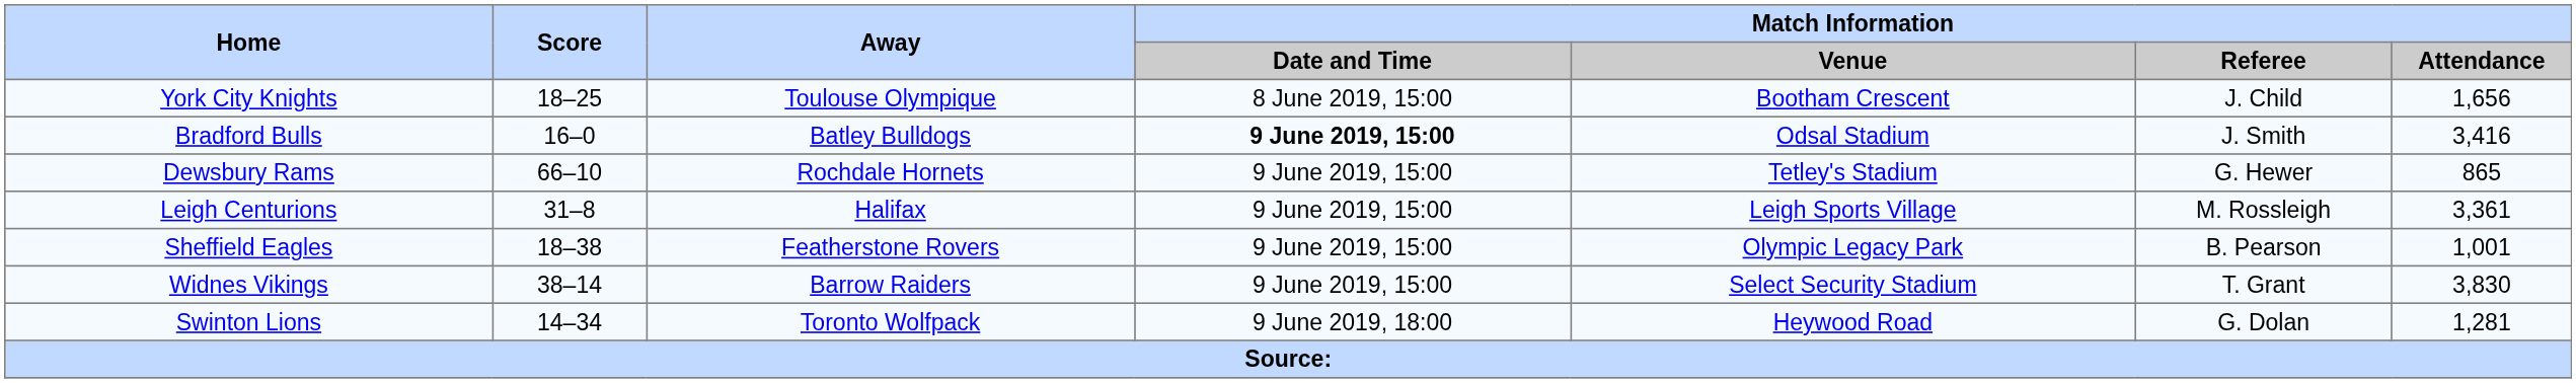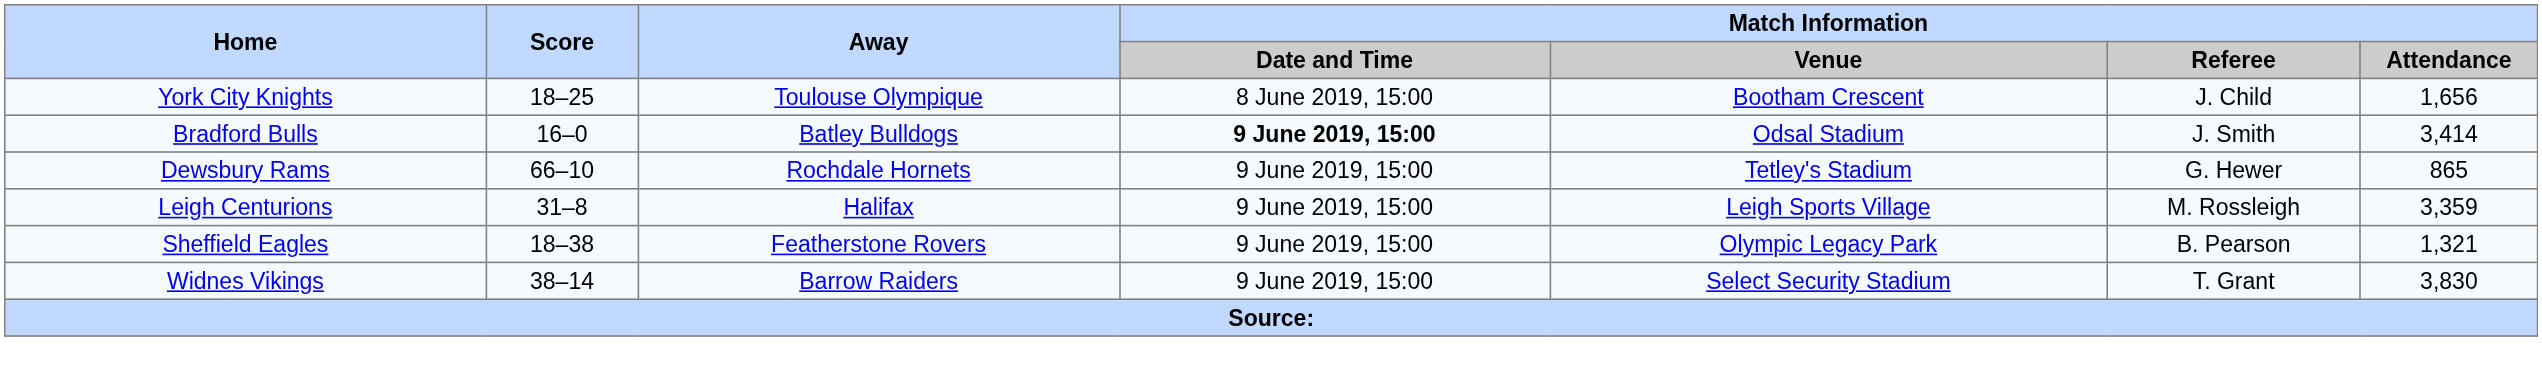Bradford Bulls | Match Information / Attendance: 3,416 -> 3,414
Leigh Centurions | Match Information / Attendance: 3,361 -> 3,359
Sheffield Eagles | Match Information / Attendance: 1,001 -> 1,321
- row: Swinton Lions | 14–34 | Toronto Wolfpack | 9 June 2019, 18:00 | Heywood Road | G. Dolan | 1,281
